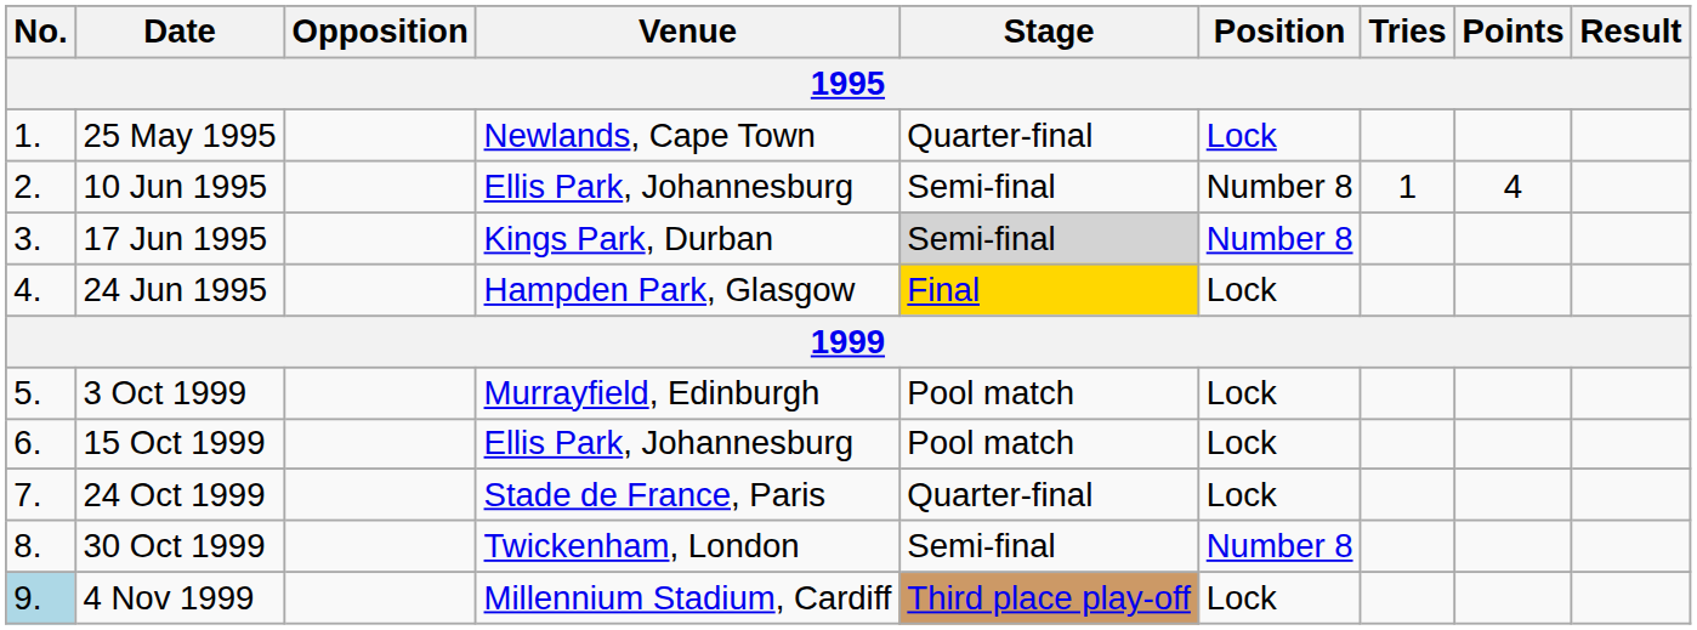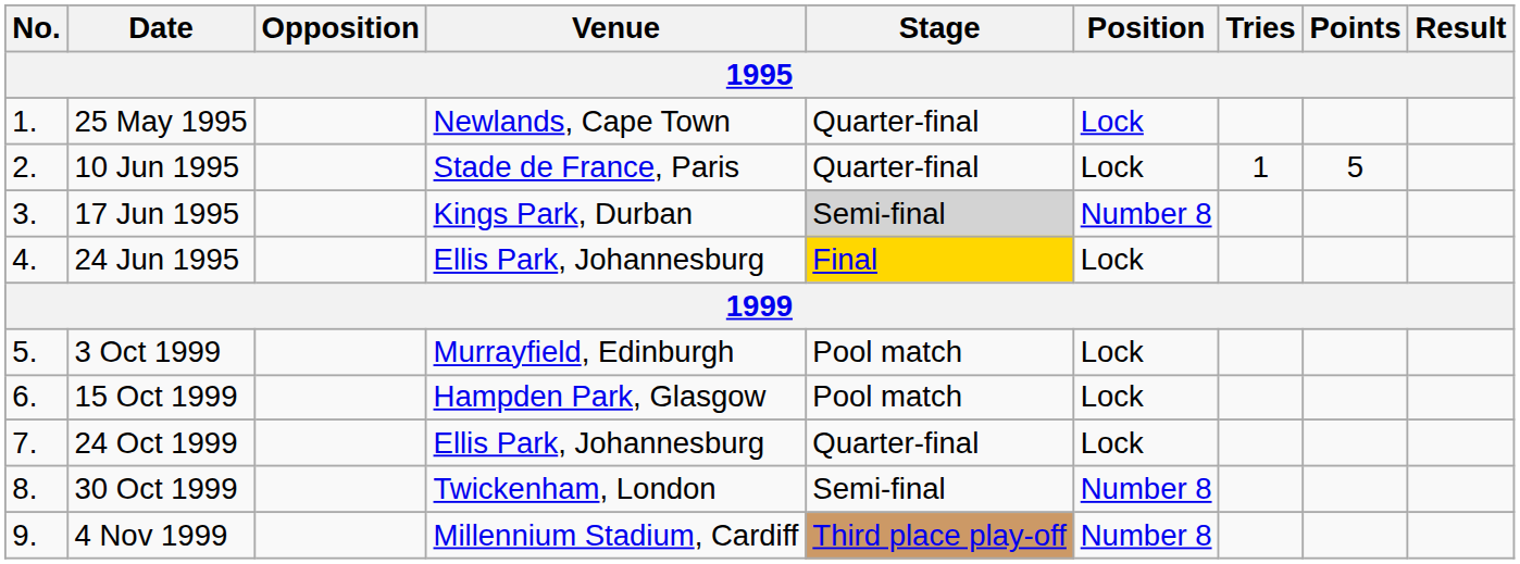10 Jun 1995 | Venue: Ellis Park, Johannesburg -> Stade de France, Paris
10 Jun 1995 | Stage: Semi-final -> Quarter-final
10 Jun 1995 | Position: Number 8 -> Lock
10 Jun 1995 | Points: 4 -> 5
24 Jun 1995 | Venue: Hampden Park, Glasgow -> Ellis Park, Johannesburg
15 Oct 1999 | Venue: Ellis Park, Johannesburg -> Hampden Park, Glasgow
24 Oct 1999 | Venue: Stade de France, Paris -> Ellis Park, Johannesburg
4 Nov 1999 | No.: lightblue background -> no background
4 Nov 1999 | Position: Lock -> Number 8
